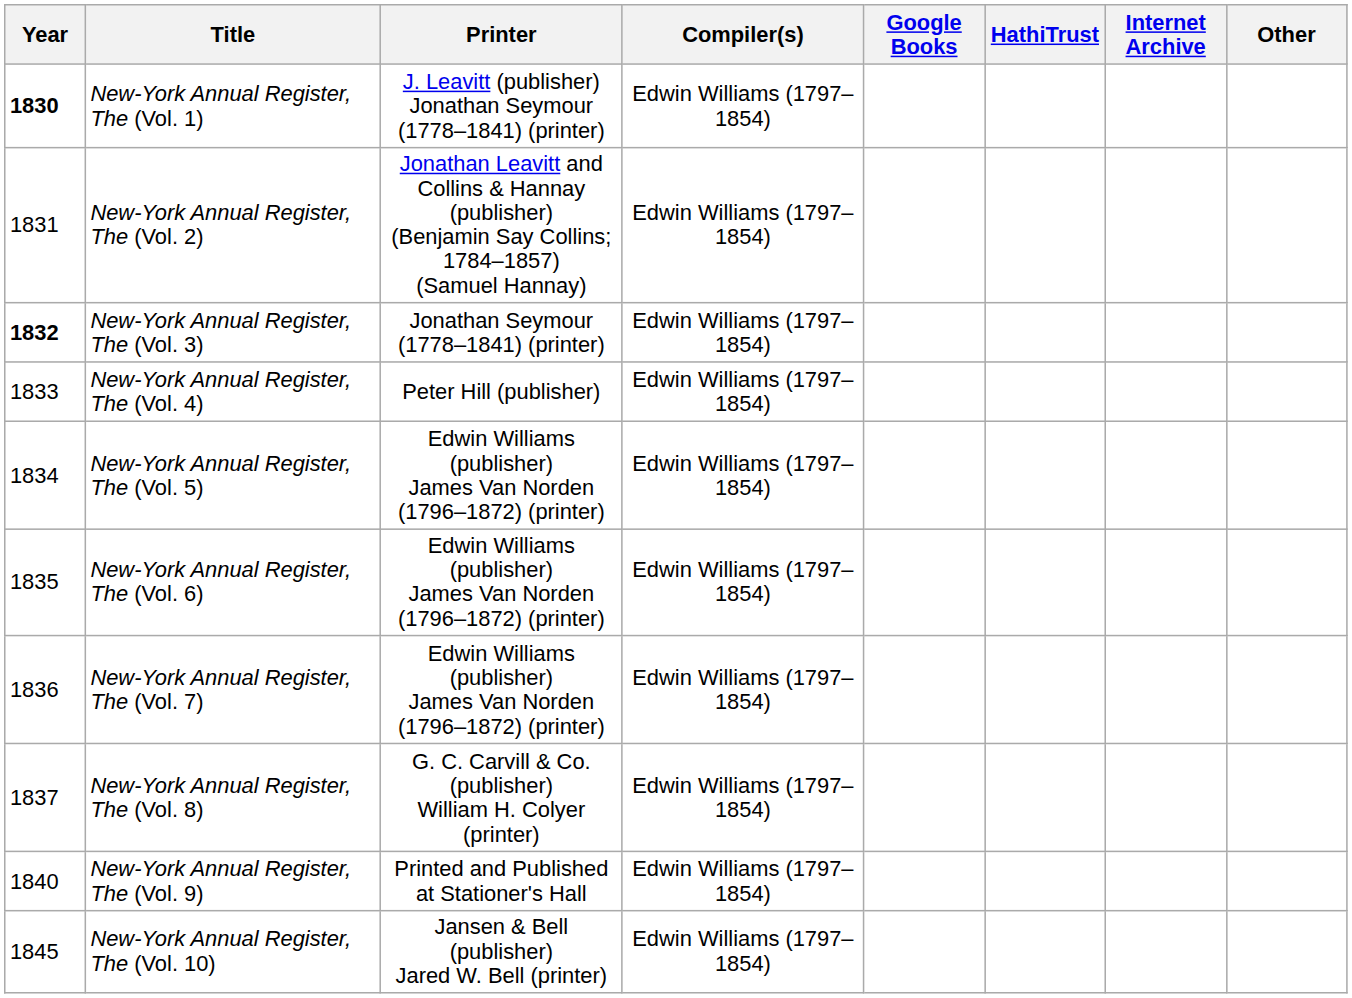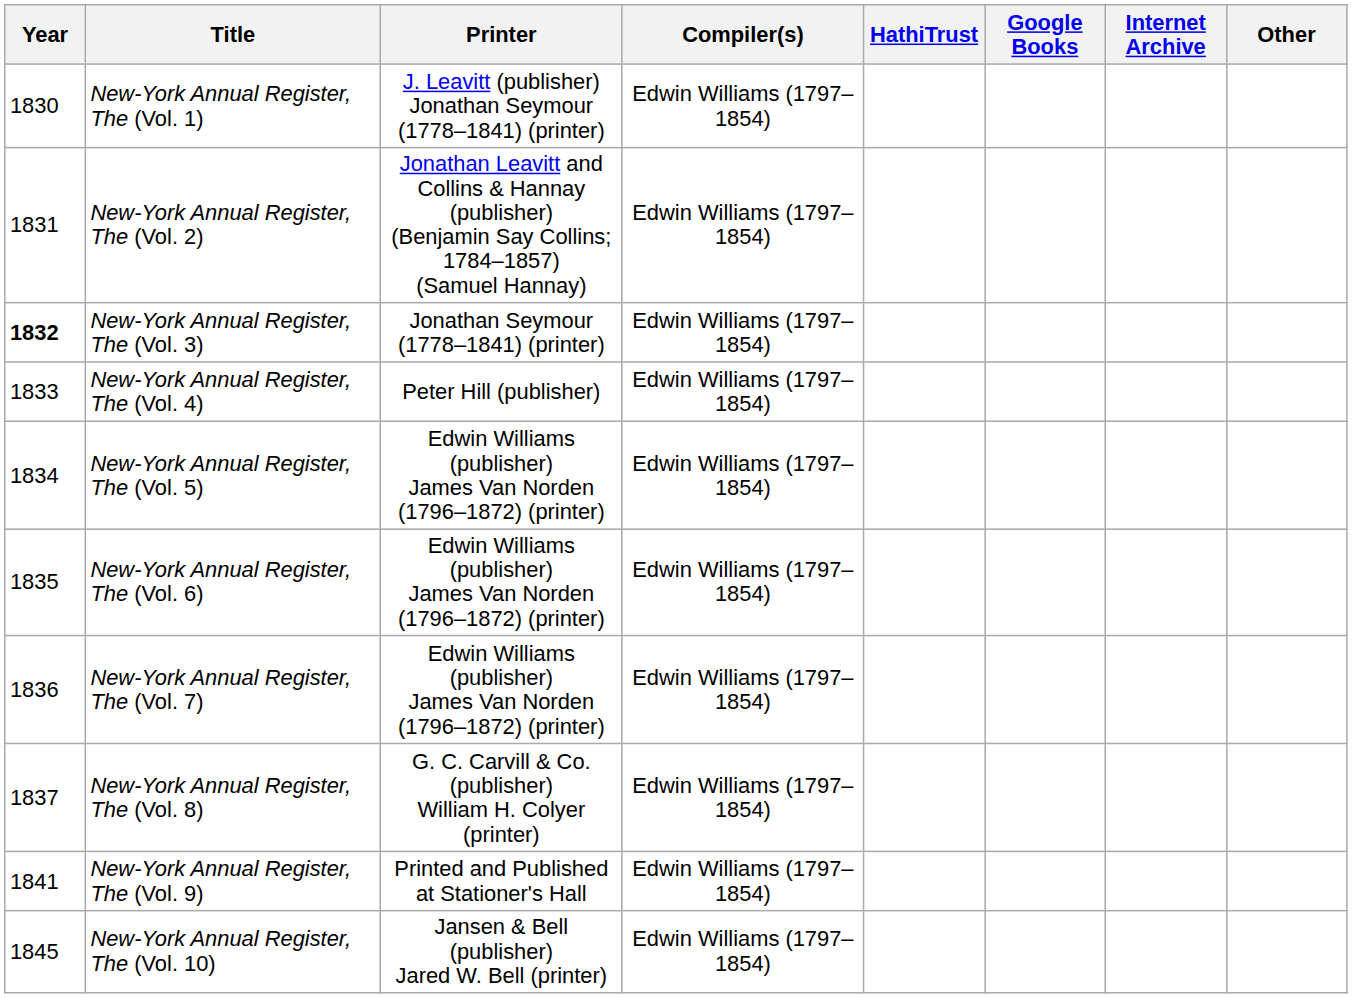columns swapped: Google Books <-> HathiTrust
New-York Annual Register, The (Vol. 1) | Year: bold -> normal
New-York Annual Register, The (Vol. 9) | Year: 1840 -> 1841
